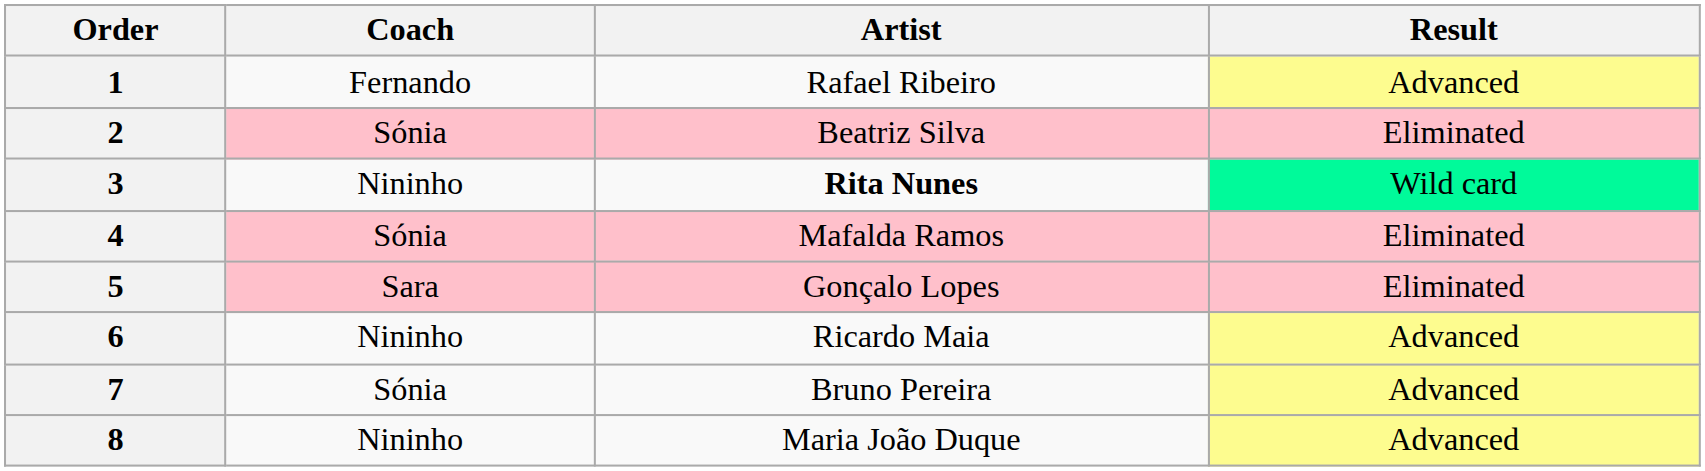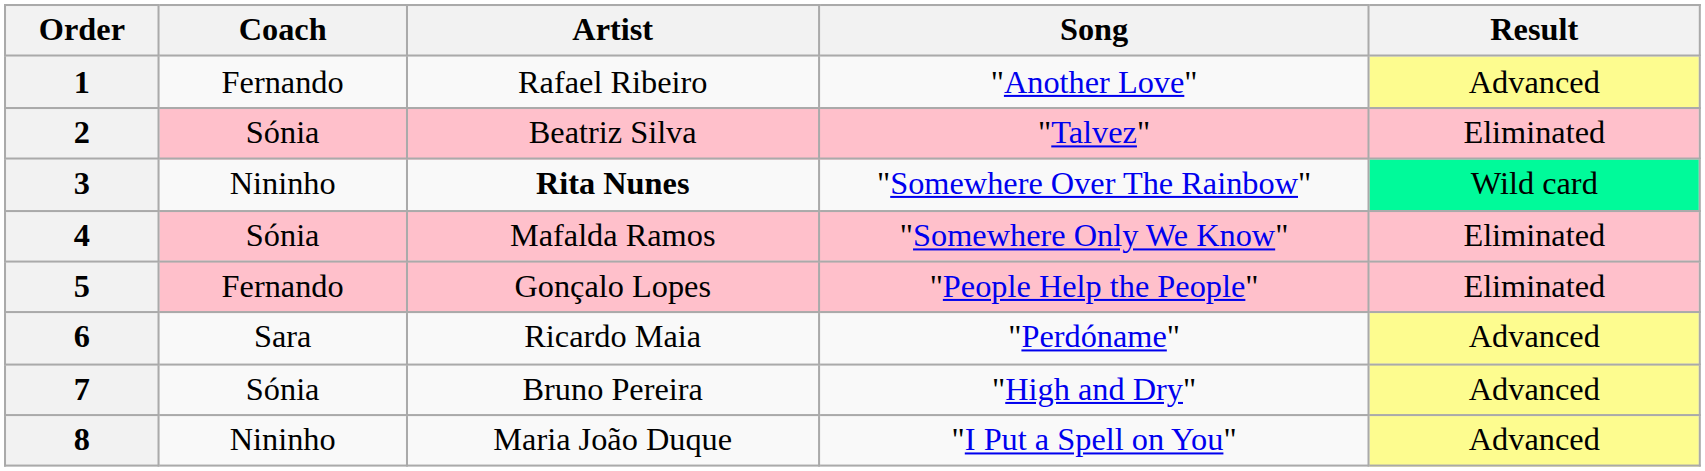+ column: Song | "Another Love" | "Talvez" | "Somewhere Over The Rainbow" | "Somewhere Only We Know" | "People Help the People" | "Perdóname" | "High and Dry" | "I Put a Spell on You"
5 | Coach: Sara -> Fernando
6 | Coach: Nininho -> Sara
